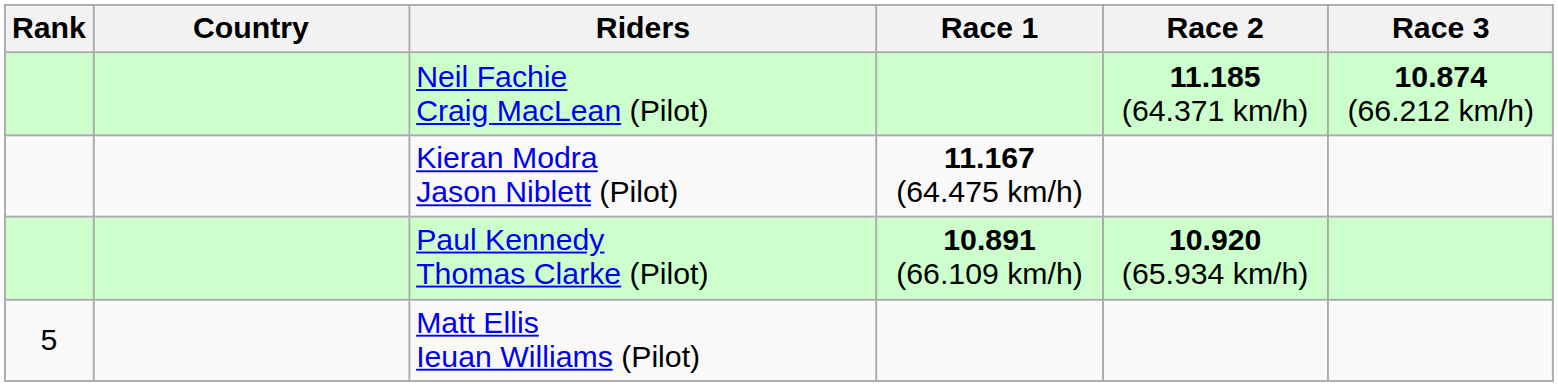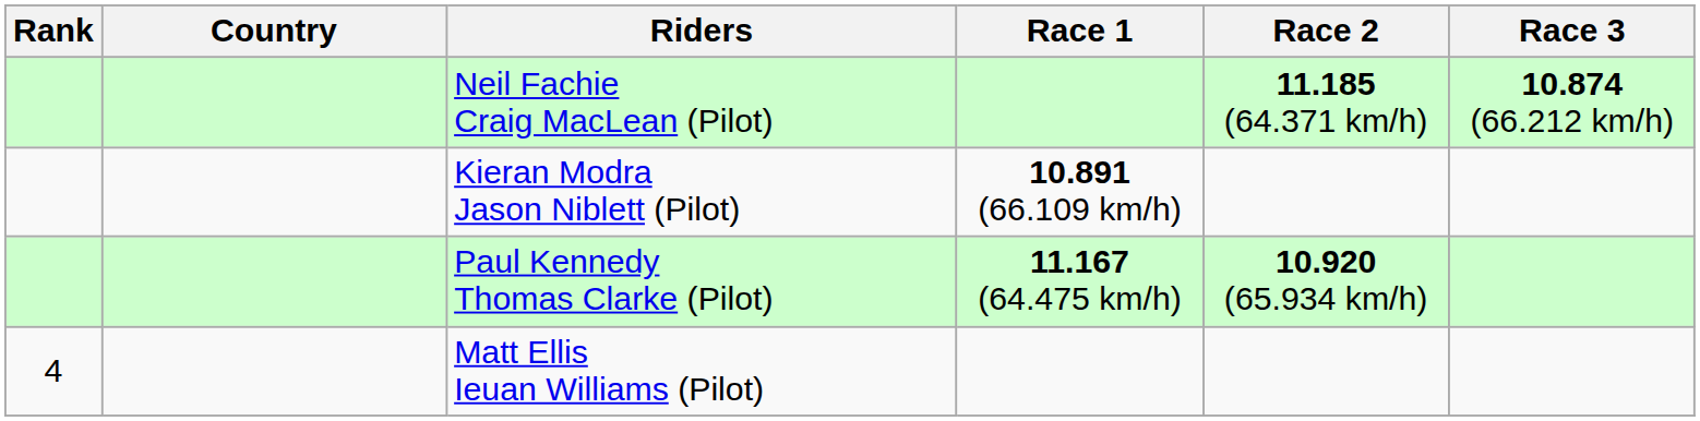Kieran Modra Jason Niblett (Pilot) | Race 1: 11.167 (64.475 km/h) -> 10.891 (66.109 km/h)
Paul Kennedy Thomas Clarke (Pilot) | Race 1: 10.891 (66.109 km/h) -> 11.167 (64.475 km/h)
Matt Ellis Ieuan Williams (Pilot) | Rank: 5 -> 4
